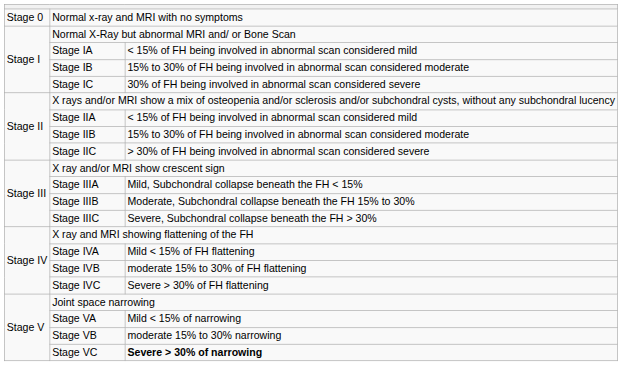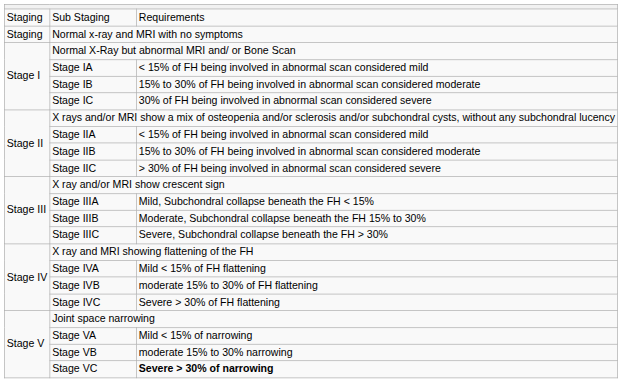+ row: Staging | Sub Staging | Requirements
Normal x-ray and MRI with no symptoms | column 1: Stage 0 -> Staging
